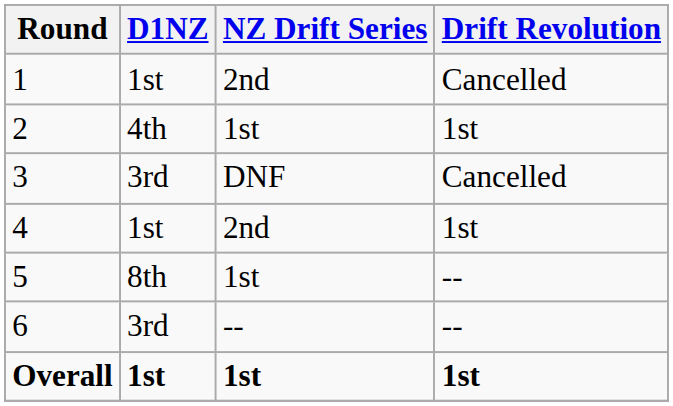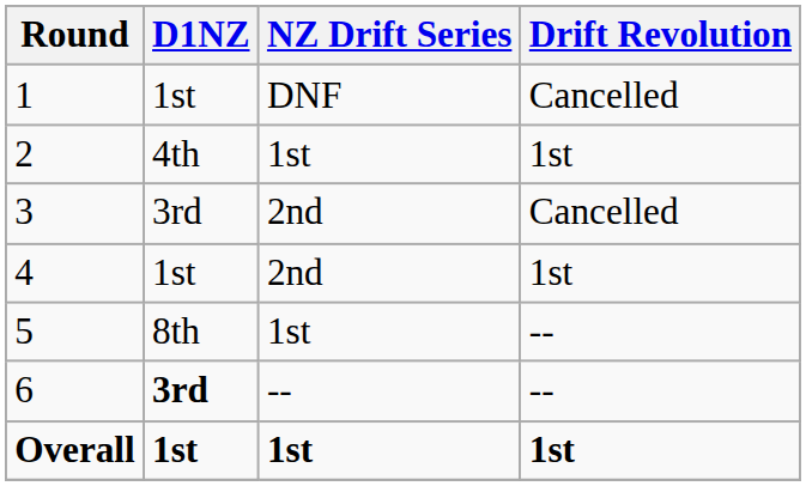1 | NZ Drift Series: 2nd -> DNF
3 | NZ Drift Series: DNF -> 2nd
6 | D1NZ: normal -> bold
